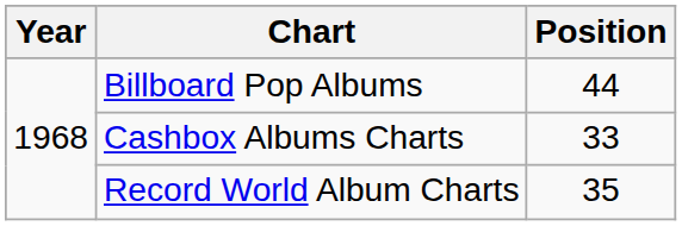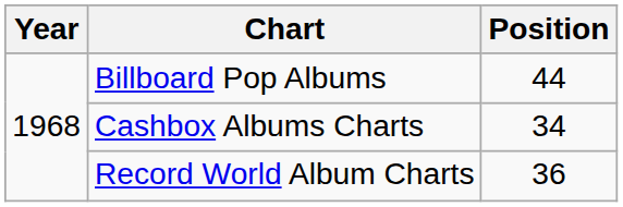Cashbox Albums Charts | Position: 33 -> 34
Record World Album Charts | Position: 35 -> 36
